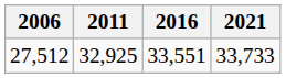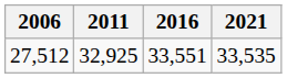27,512 | 2021: 33,733 -> 33,535
